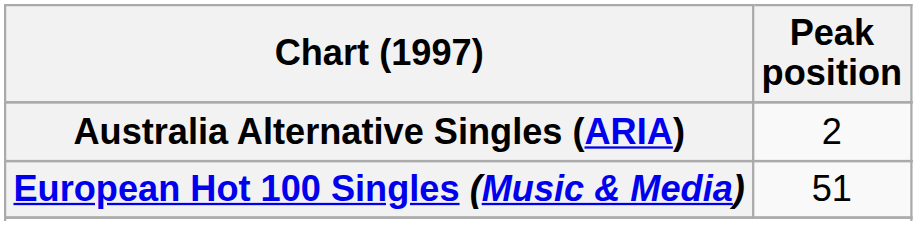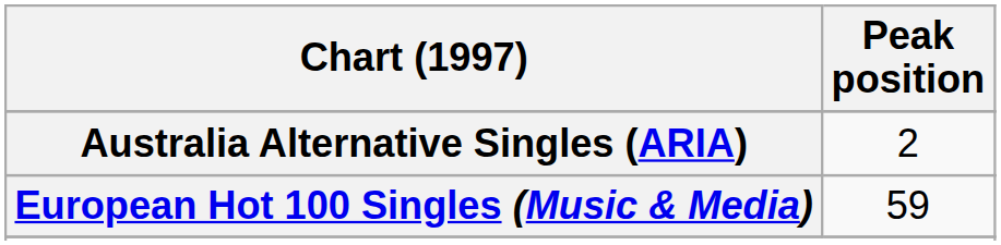European Hot 100 Singles (Music & Media) | Peak position: 51 -> 59
